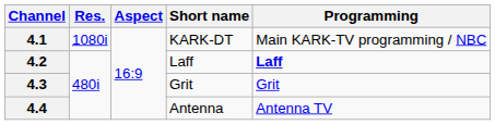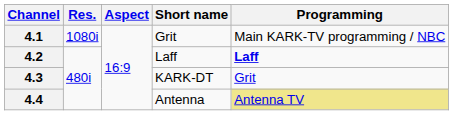4.1 | Short name: KARK-DT -> Grit
4.3 | Short name: Grit -> KARK-DT
4.4 | Programming: no background -> khaki background
